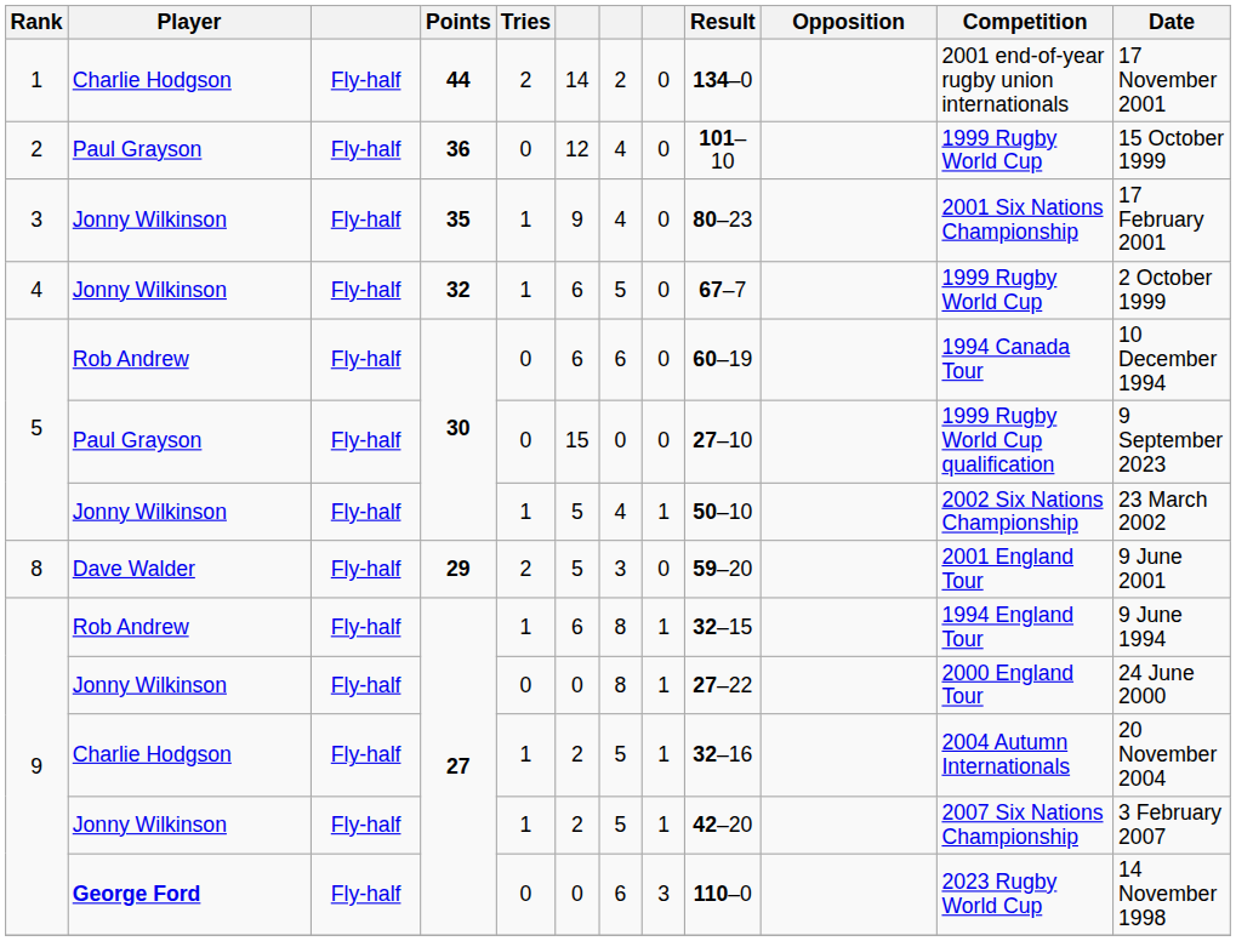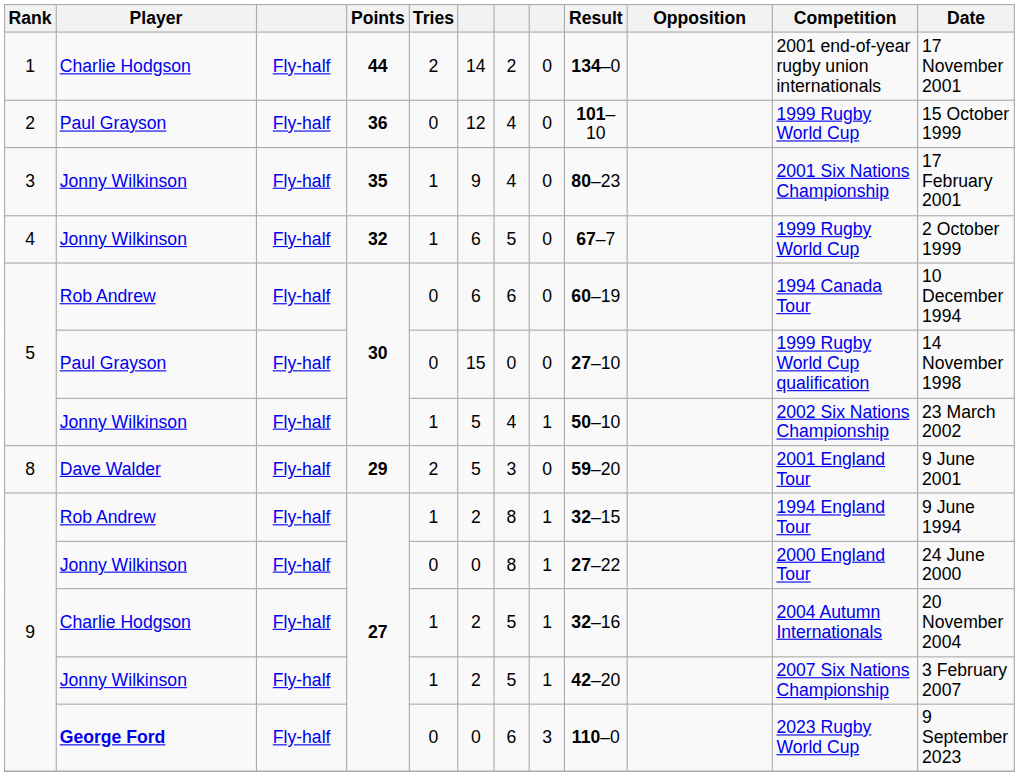5 / Paul Grayson | Date: 9 September 2023 -> 14 November 1998
9 / Rob Andrew | column 6: 6 -> 2
9 / George Ford | Date: 14 November 1998 -> 9 September 2023
